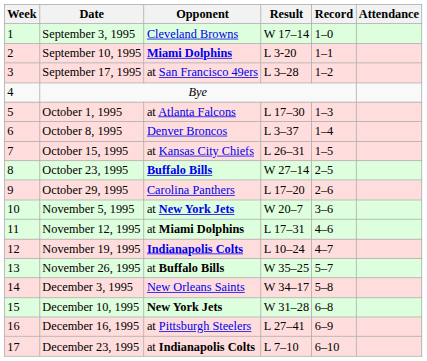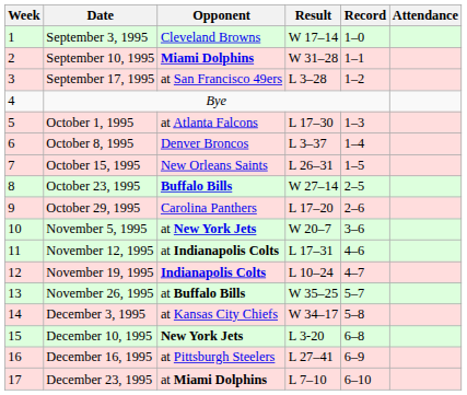September 10, 1995 | Result: L 3-20 -> W 31–28
October 15, 1995 | Opponent: at Kansas City Chiefs -> New Orleans Saints
November 12, 1995 | Opponent: at Miami Dolphins -> at Indianapolis Colts
December 3, 1995 | Opponent: New Orleans Saints -> at Kansas City Chiefs
December 10, 1995 | Result: W 31–28 -> L 3-20
December 23, 1995 | Opponent: at Indianapolis Colts -> at Miami Dolphins
